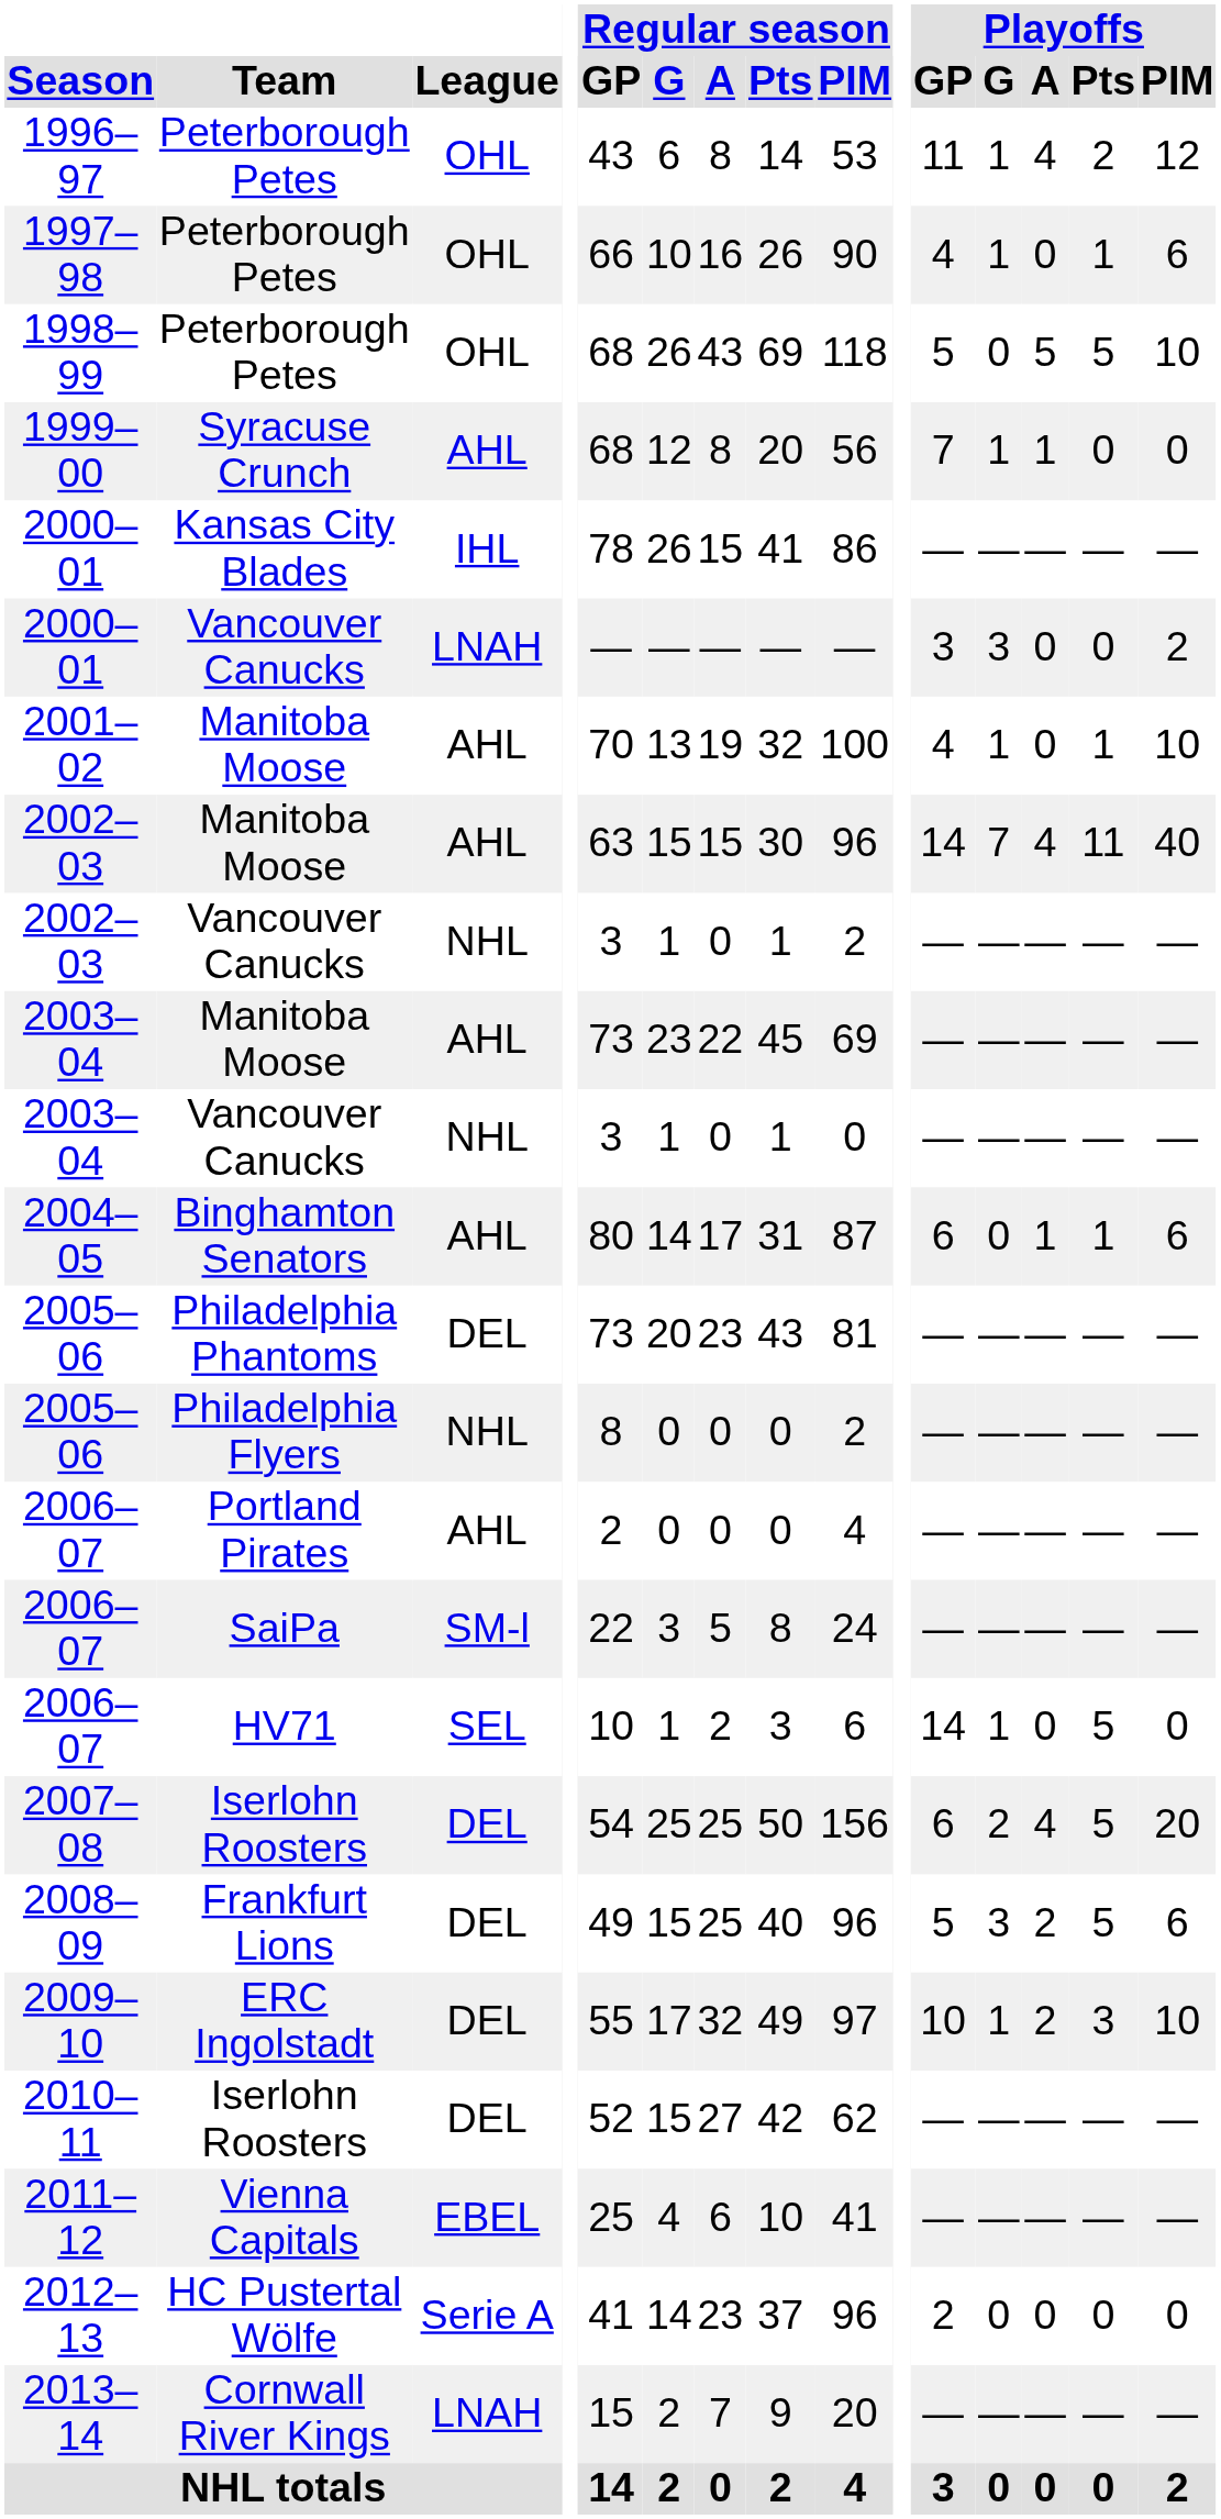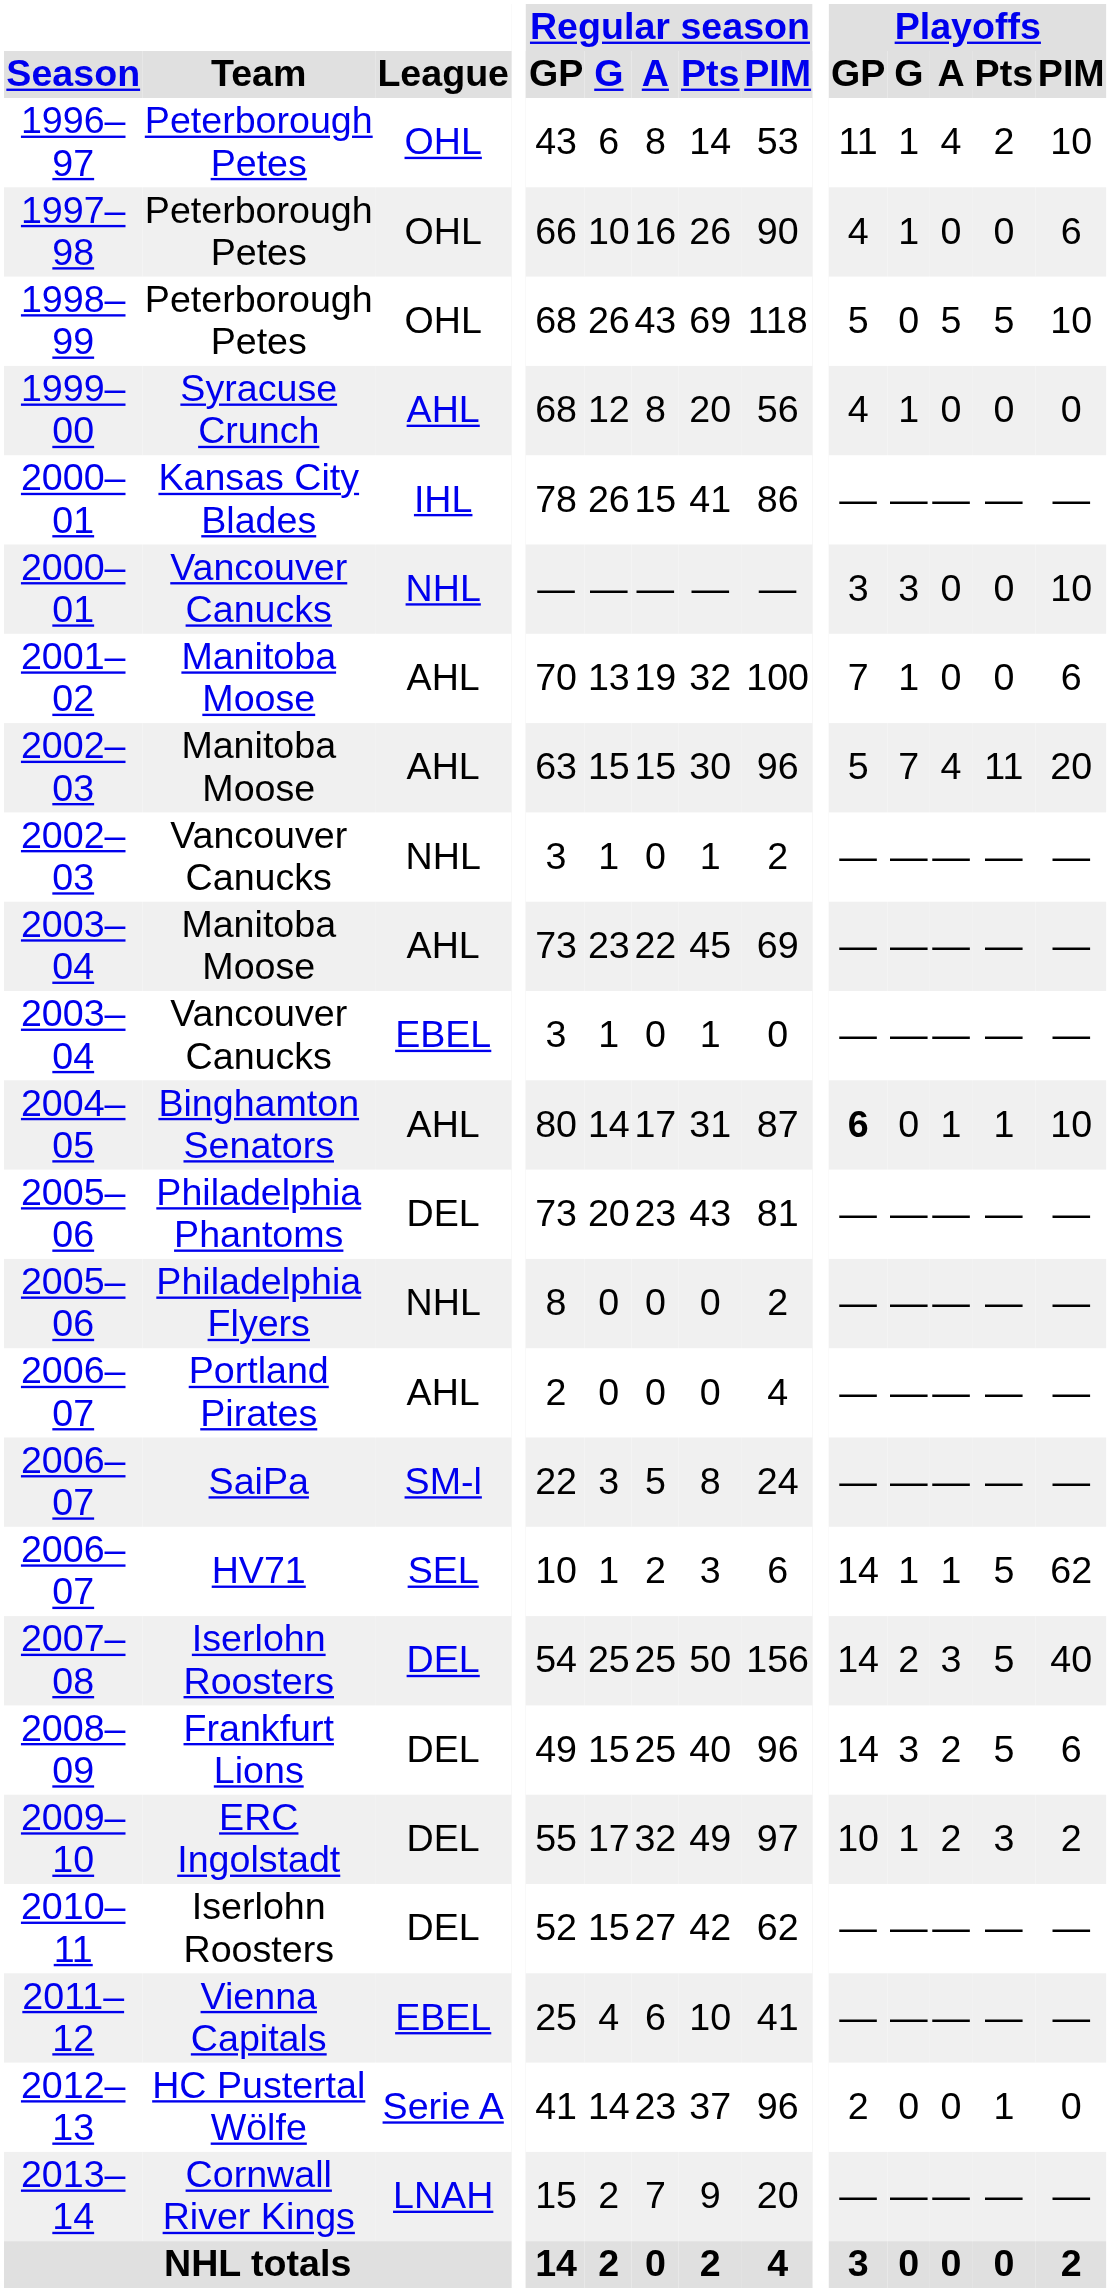1996–97 | Playoffs / PIM: 12 -> 10
1997–98 | Playoffs / Pts: 1 -> 0
1999–00 | Playoffs / GP: 7 -> 4
1999–00 | Playoffs / A: 1 -> 0
2000–01 / Vancouver Canucks | League: LNAH -> NHL
2000–01 / Vancouver Canucks | Playoffs / PIM: 2 -> 10
2001–02 | Playoffs / GP: 4 -> 7
2001–02 | Playoffs / Pts: 1 -> 0
2001–02 | Playoffs / PIM: 10 -> 6
2002–03 / Manitoba Moose | Playoffs / GP: 14 -> 5
2002–03 / Manitoba Moose | Playoffs / PIM: 40 -> 20
2003–04 / Vancouver Canucks | League: NHL -> EBEL
2004–05 | Playoffs / GP: normal -> bold
2004–05 | Playoffs / PIM: 6 -> 10
2006–07 / HV71 | Playoffs / A: 0 -> 1
2006–07 / HV71 | Playoffs / PIM: 0 -> 62
2007–08 | Playoffs / GP: 6 -> 14
2007–08 | Playoffs / A: 4 -> 3
2007–08 | Playoffs / PIM: 20 -> 40
2008–09 | Playoffs / GP: 5 -> 14
2009–10 | Playoffs / PIM: 10 -> 2
2012–13 | Playoffs / Pts: 0 -> 1
